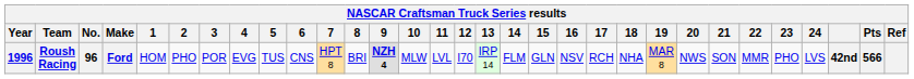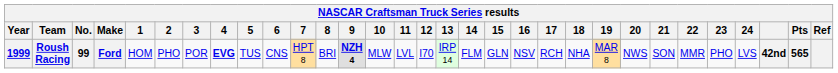Roush Racing | Year: 1996 -> 1999
Roush Racing | No.: 96 -> 99
Roush Racing | 4: normal -> bold
Roush Racing | Pts: 566 -> 565
